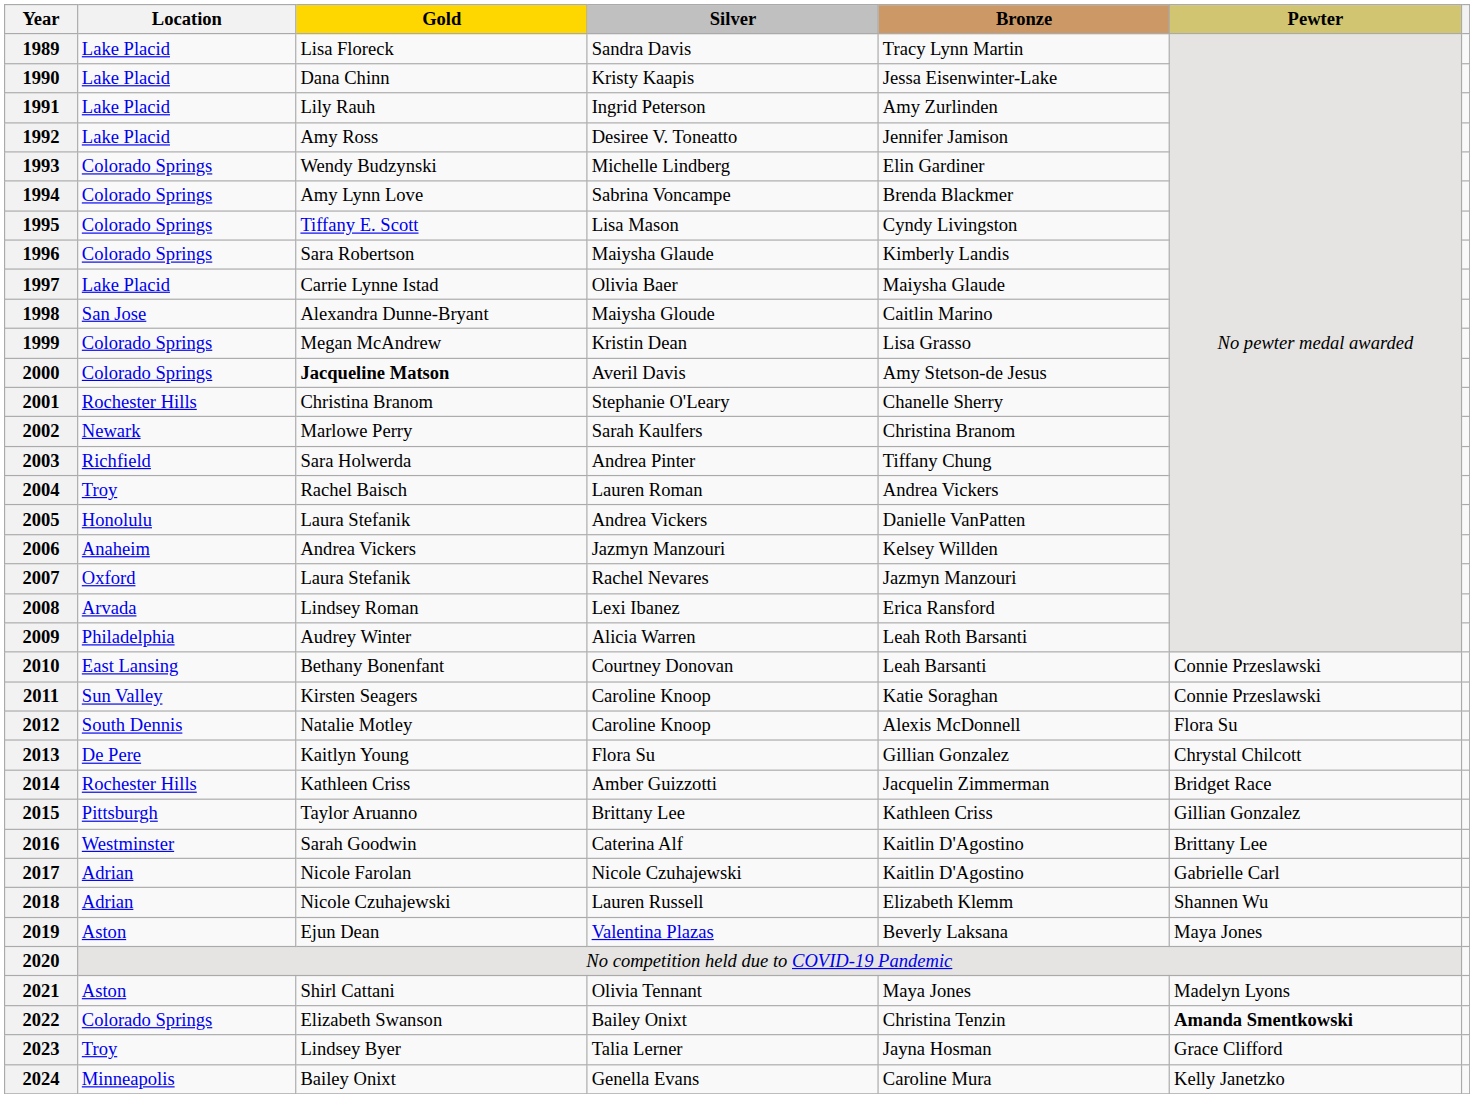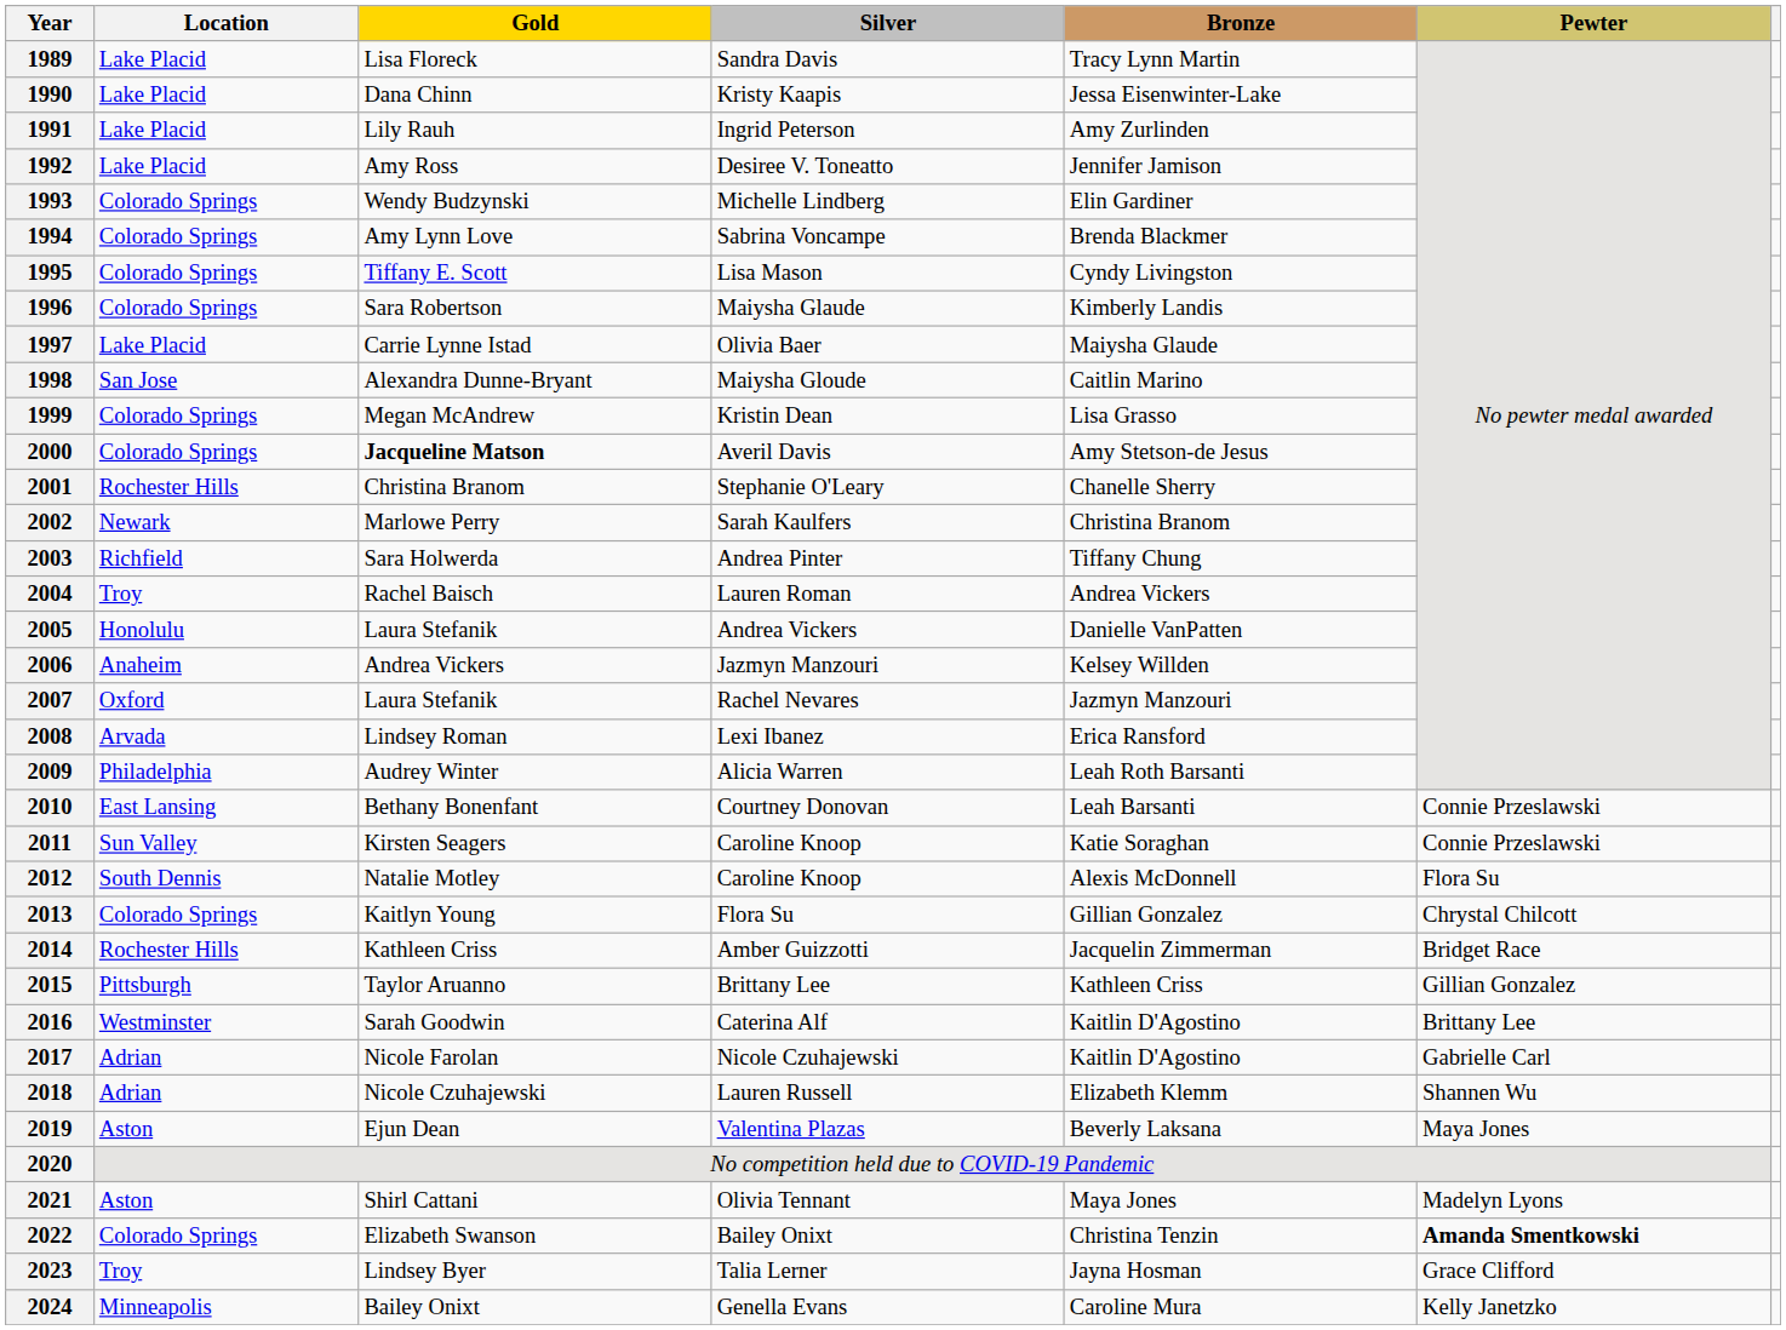2013 | Location: De Pere -> Colorado Springs
